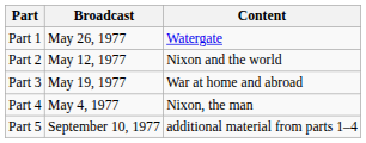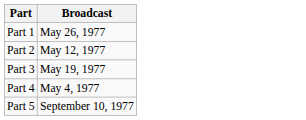- column: Content | Watergate | Nixon and the world | War at home and abroad | Nixon, the man | additional material from parts 1–4
